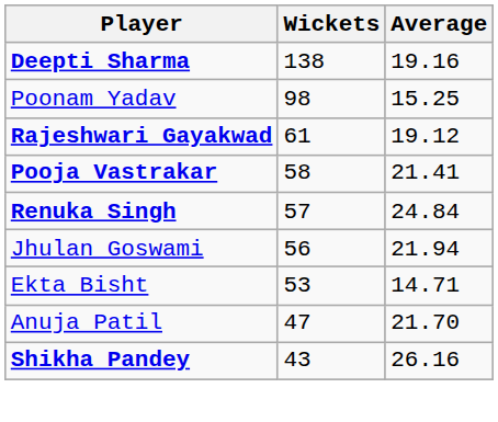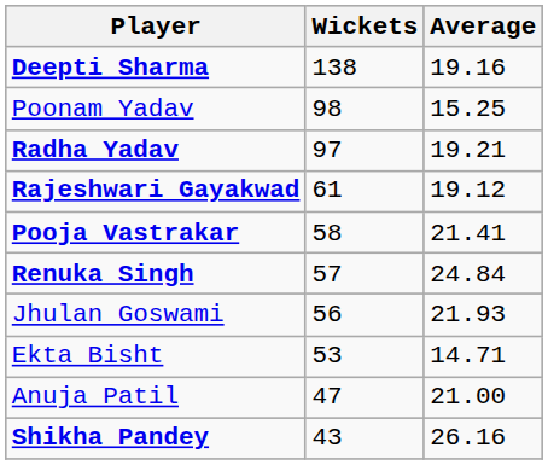+ row: Radha Yadav | 97 | 19.21
Jhulan Goswami | Average: 21.94 -> 21.93
Anuja Patil | Average: 21.70 -> 21.00
